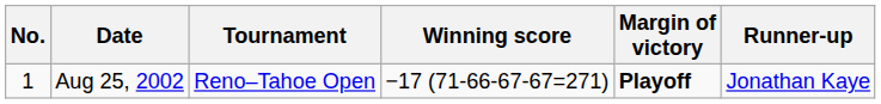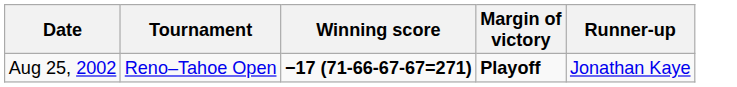- column: No. | 1
Aug 25, 2002 | Winning score: normal -> bold
